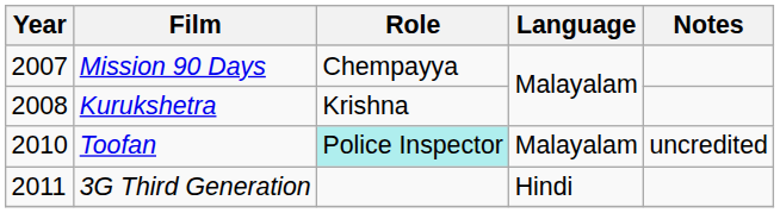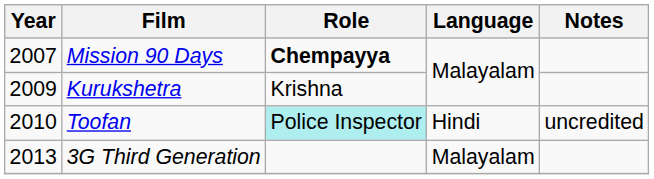Mission 90 Days | Role: normal -> bold
Kurukshetra | Year: 2008 -> 2009
Toofan | Language: Malayalam -> Hindi
3G Third Generation | Year: 2011 -> 2013
3G Third Generation | Language: Hindi -> Malayalam
